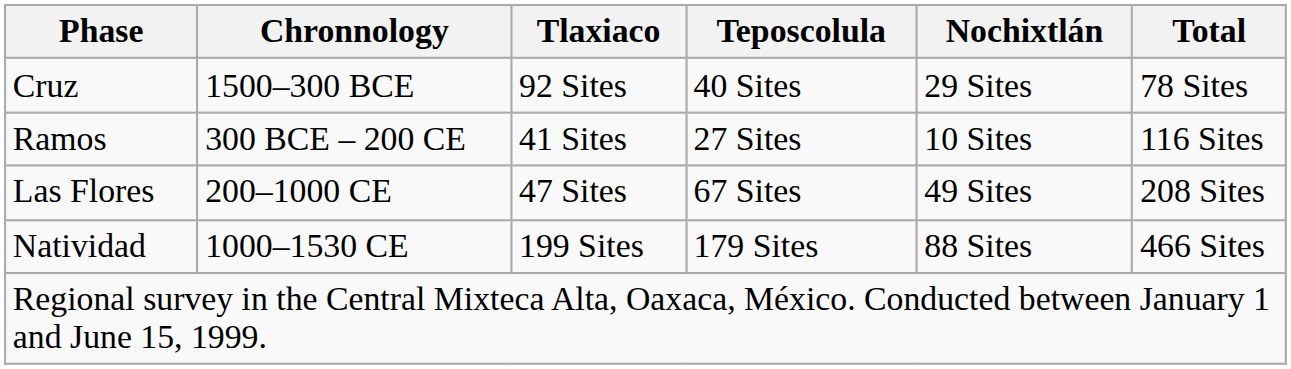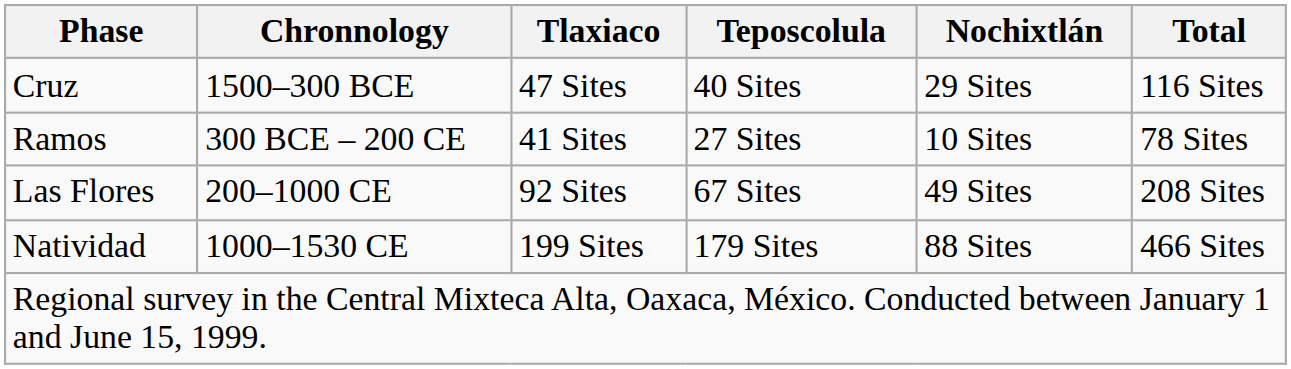Cruz | Tlaxiaco: 92 Sites -> 47 Sites
Cruz | Total: 78 Sites -> 116 Sites
Ramos | Total: 116 Sites -> 78 Sites
Las Flores | Tlaxiaco: 47 Sites -> 92 Sites
